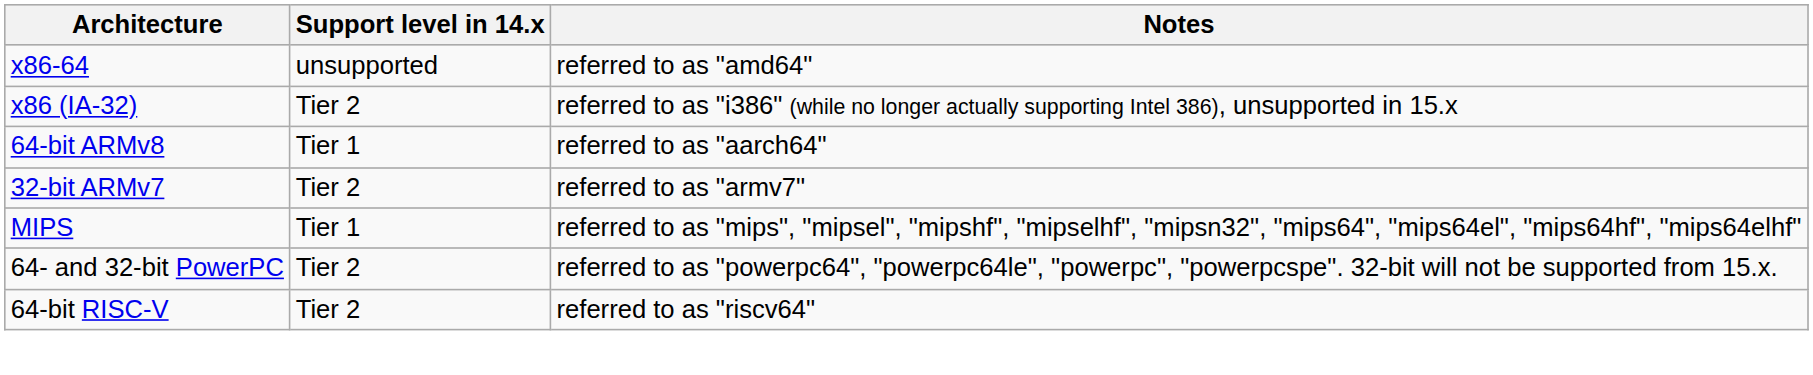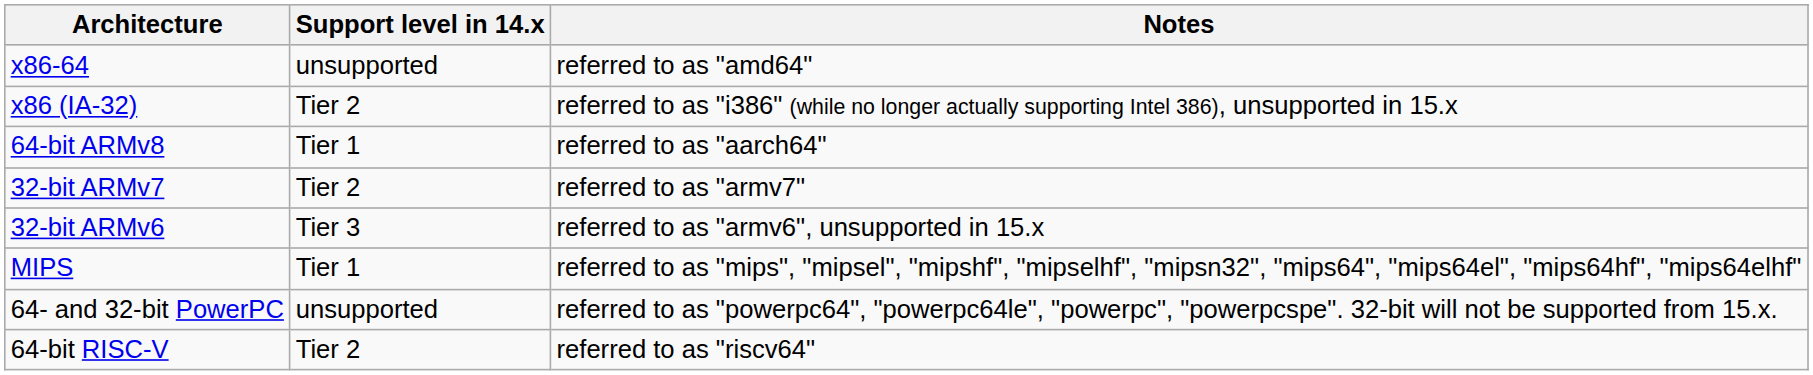+ row: 32-bit ARMv6 | Tier 3 | referred to as "armv6", unsupported in 15.x
64- and 32-bit PowerPC | Support level in 14.x: Tier 2 -> unsupported
